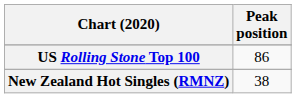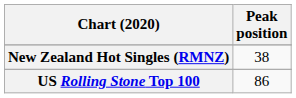rows swapped: New Zealand Hot Singles (RMNZ) <-> US Rolling Stone Top 100
